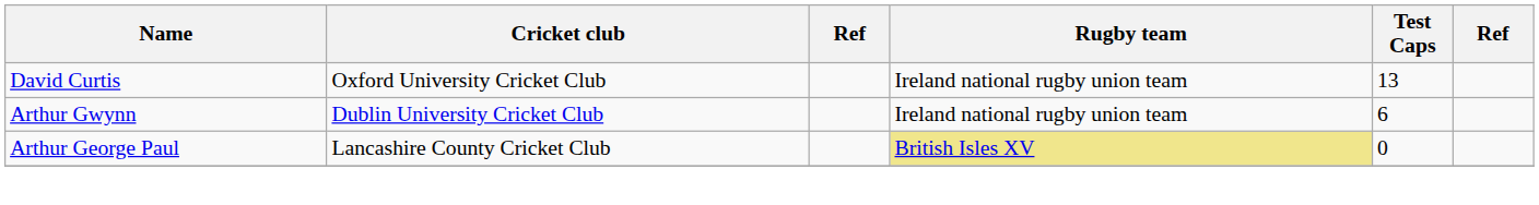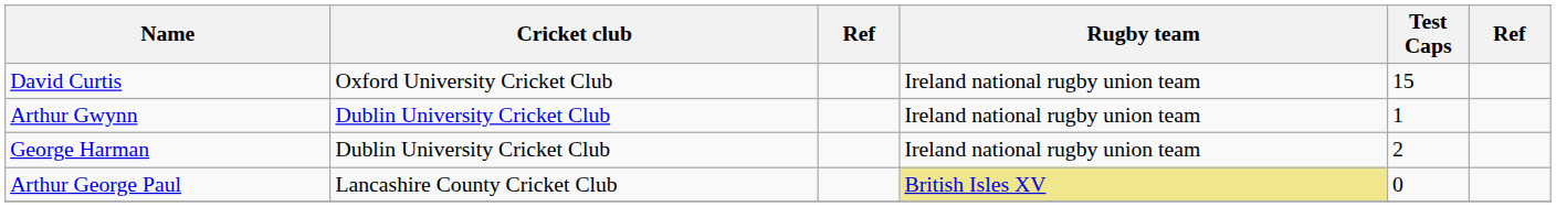David Curtis | Test Caps: 13 -> 15
Arthur Gwynn | Test Caps: 6 -> 1
+ row: George Harman | Dublin University Cricket Club | Ireland national rugby union team | 2
